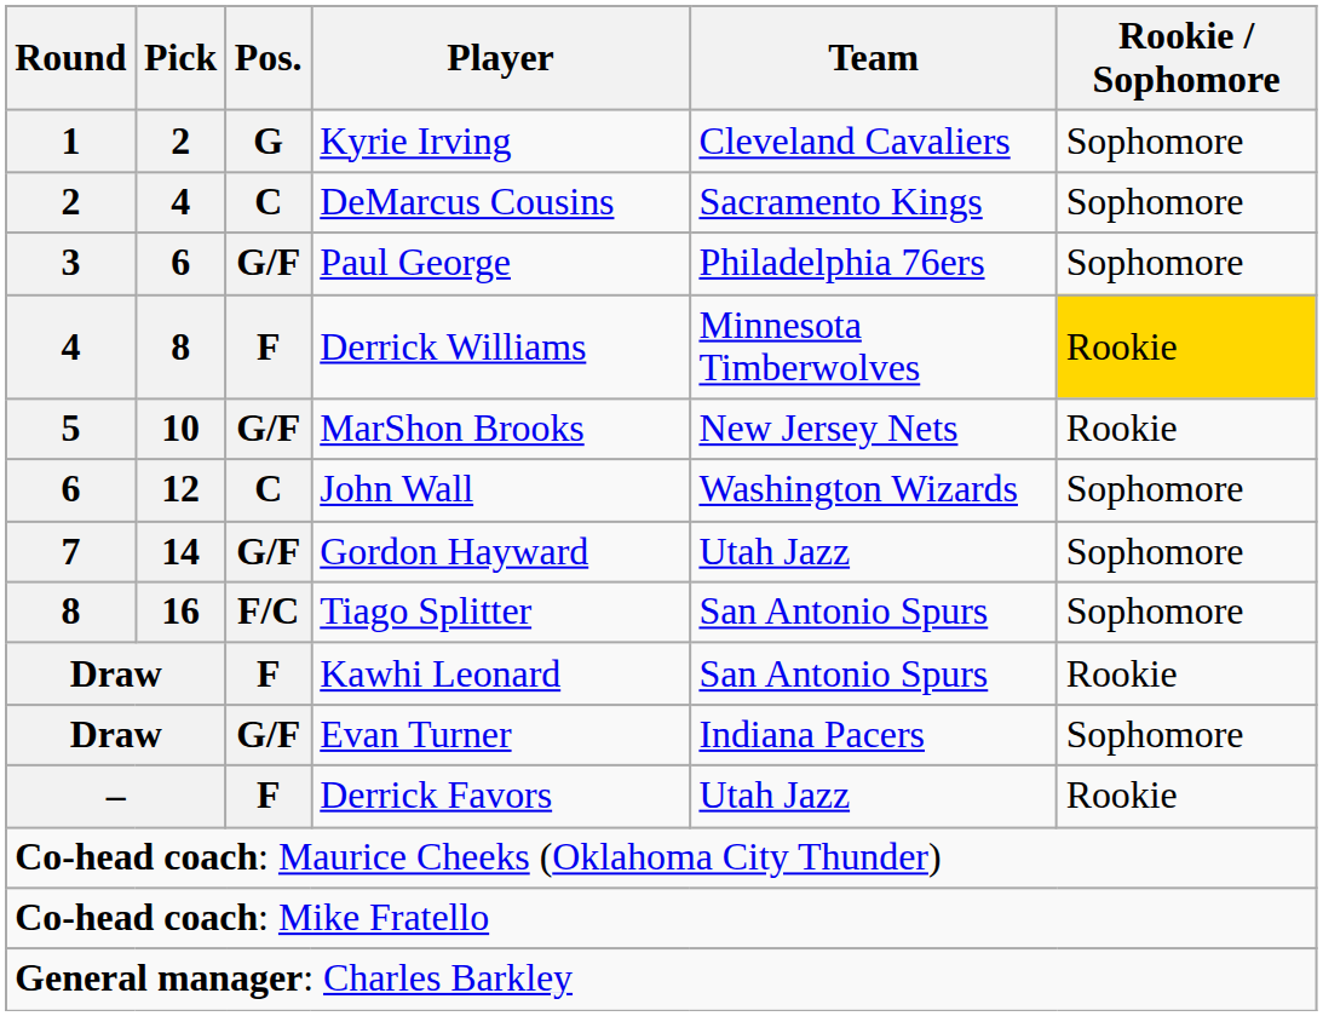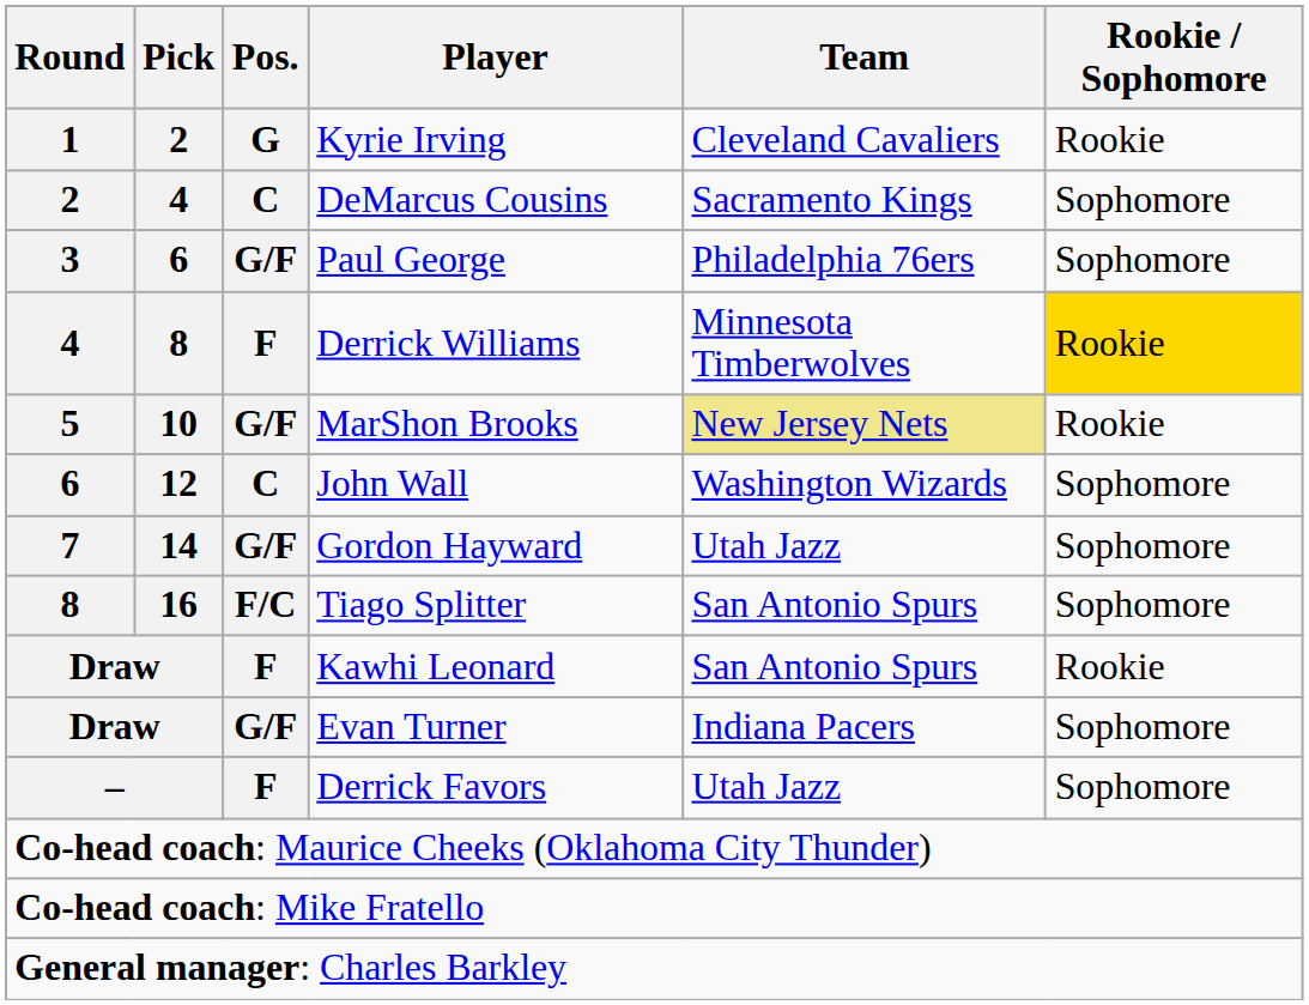Kyrie Irving | Rookie / Sophomore: Sophomore -> Rookie
MarShon Brooks | Team: no background -> khaki background
Derrick Favors | Rookie / Sophomore: Rookie -> Sophomore
